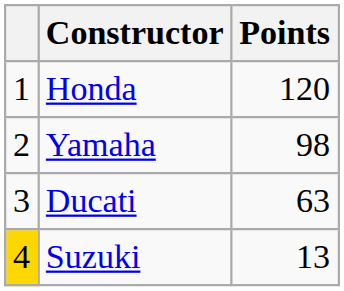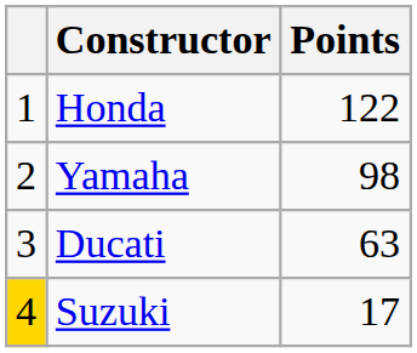Honda | Points: 120 -> 122
Suzuki | Points: 13 -> 17
